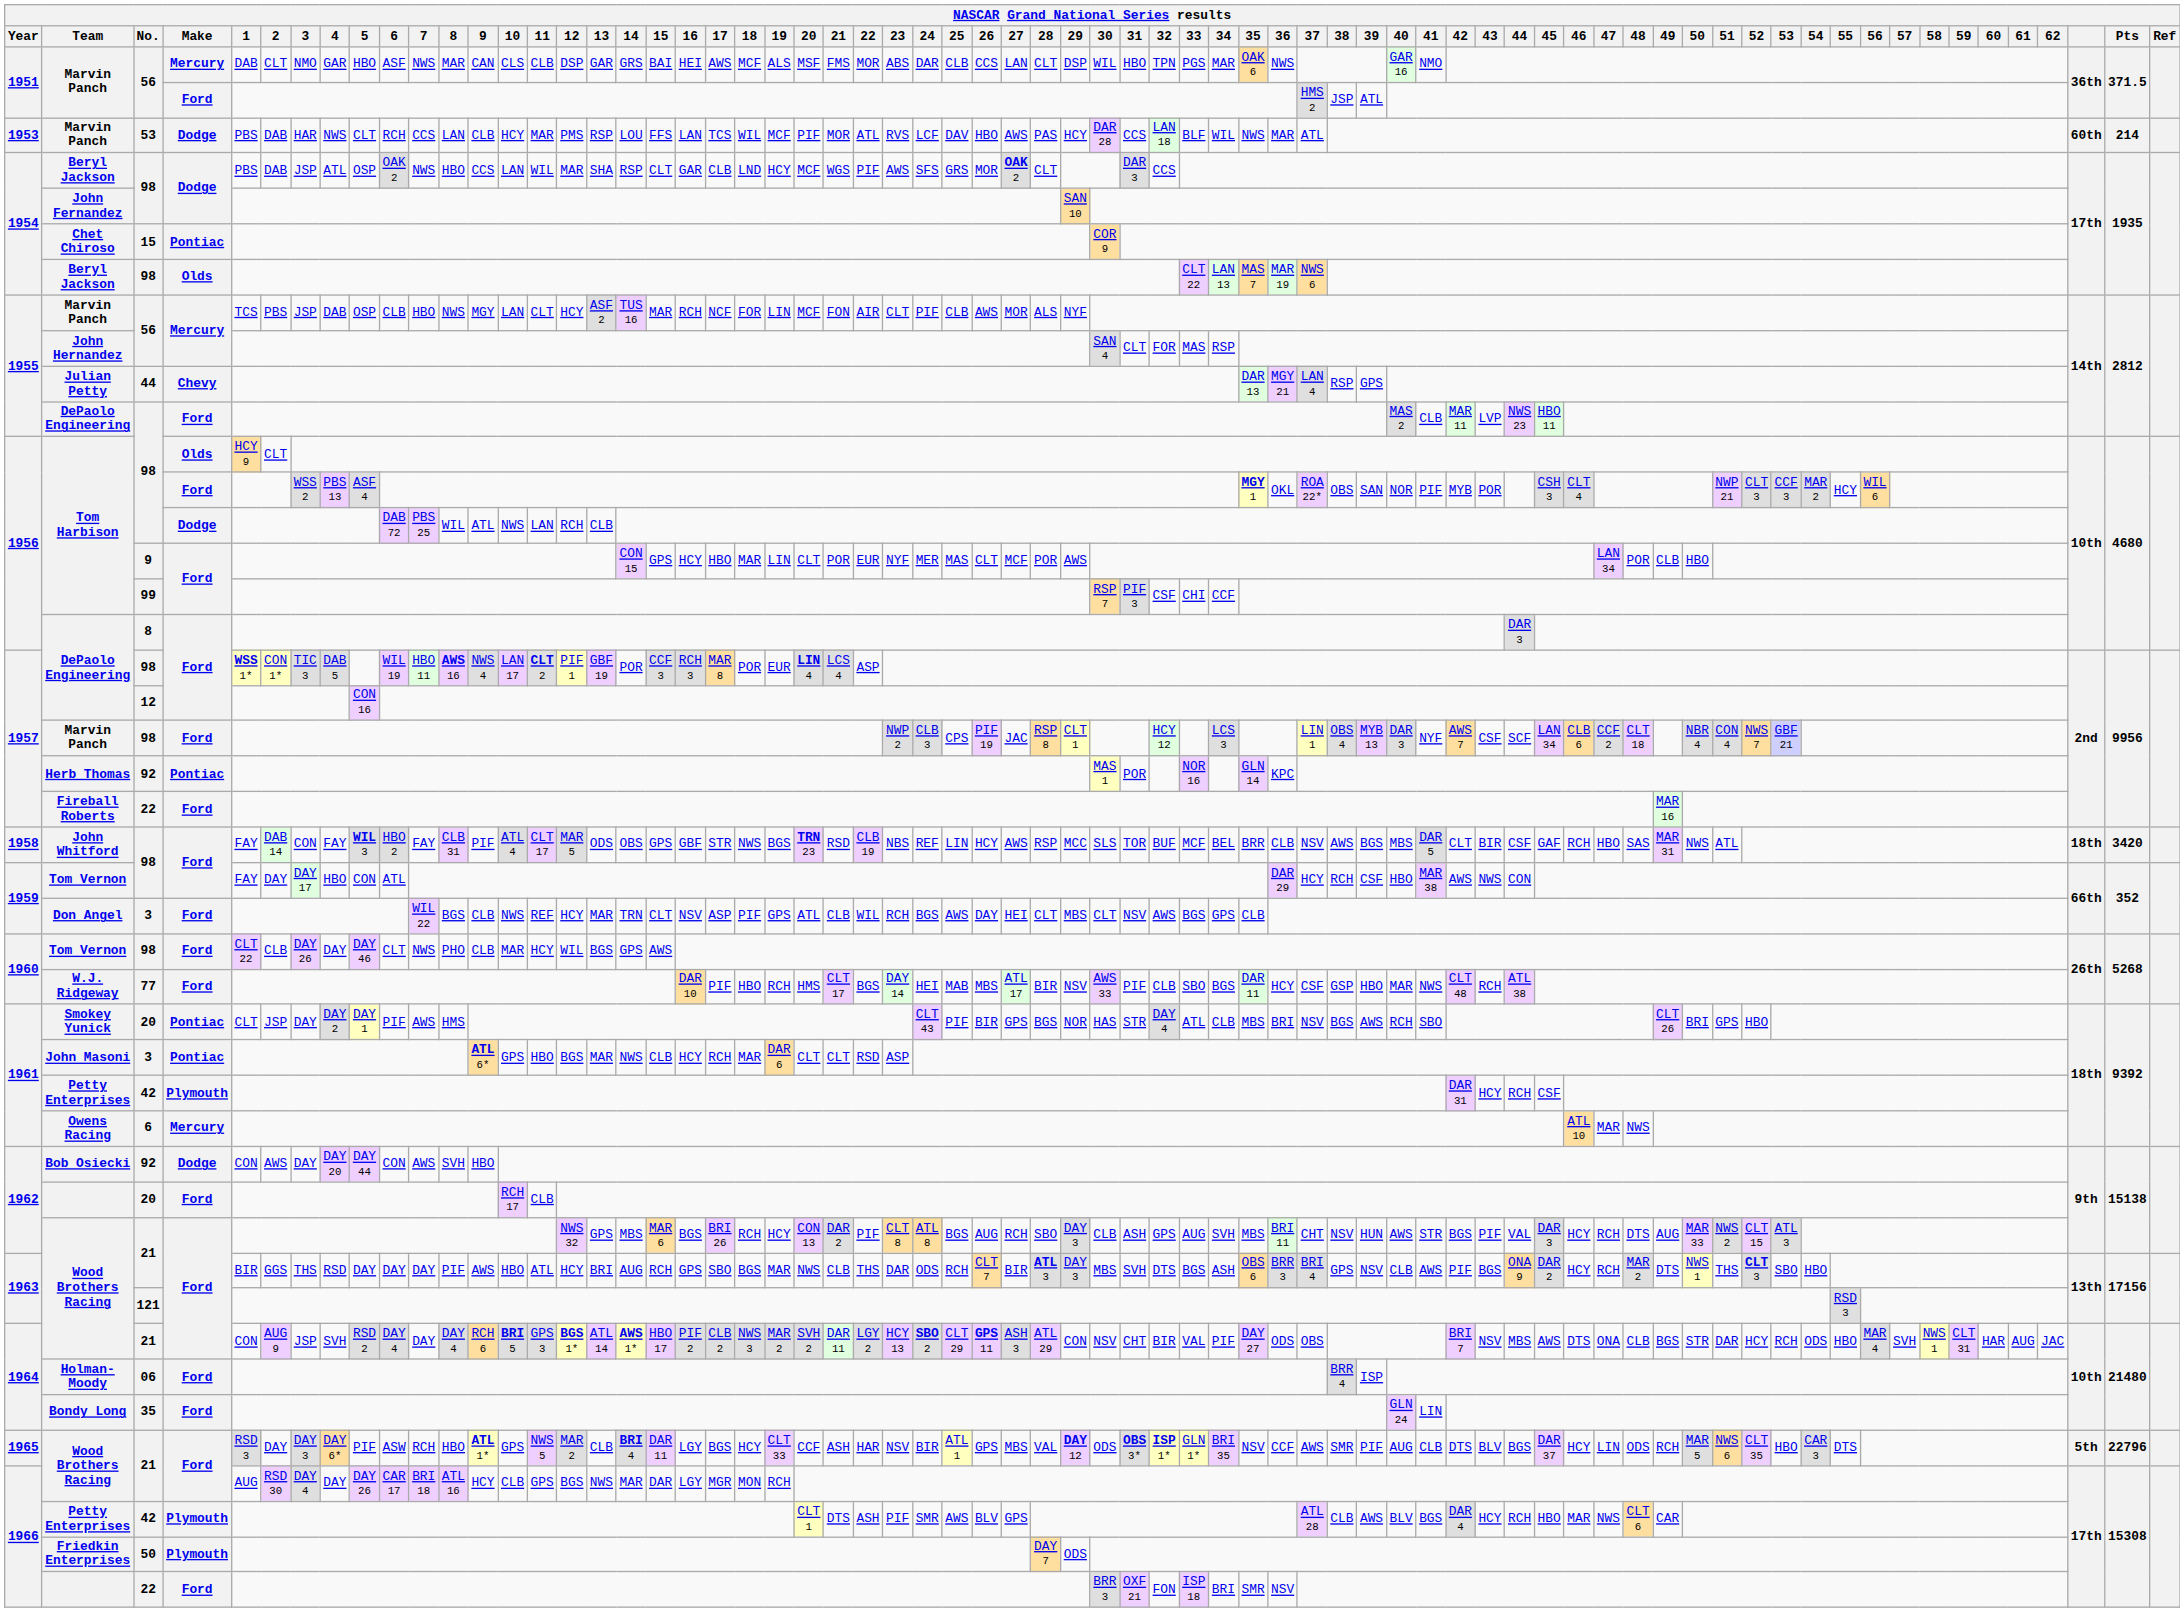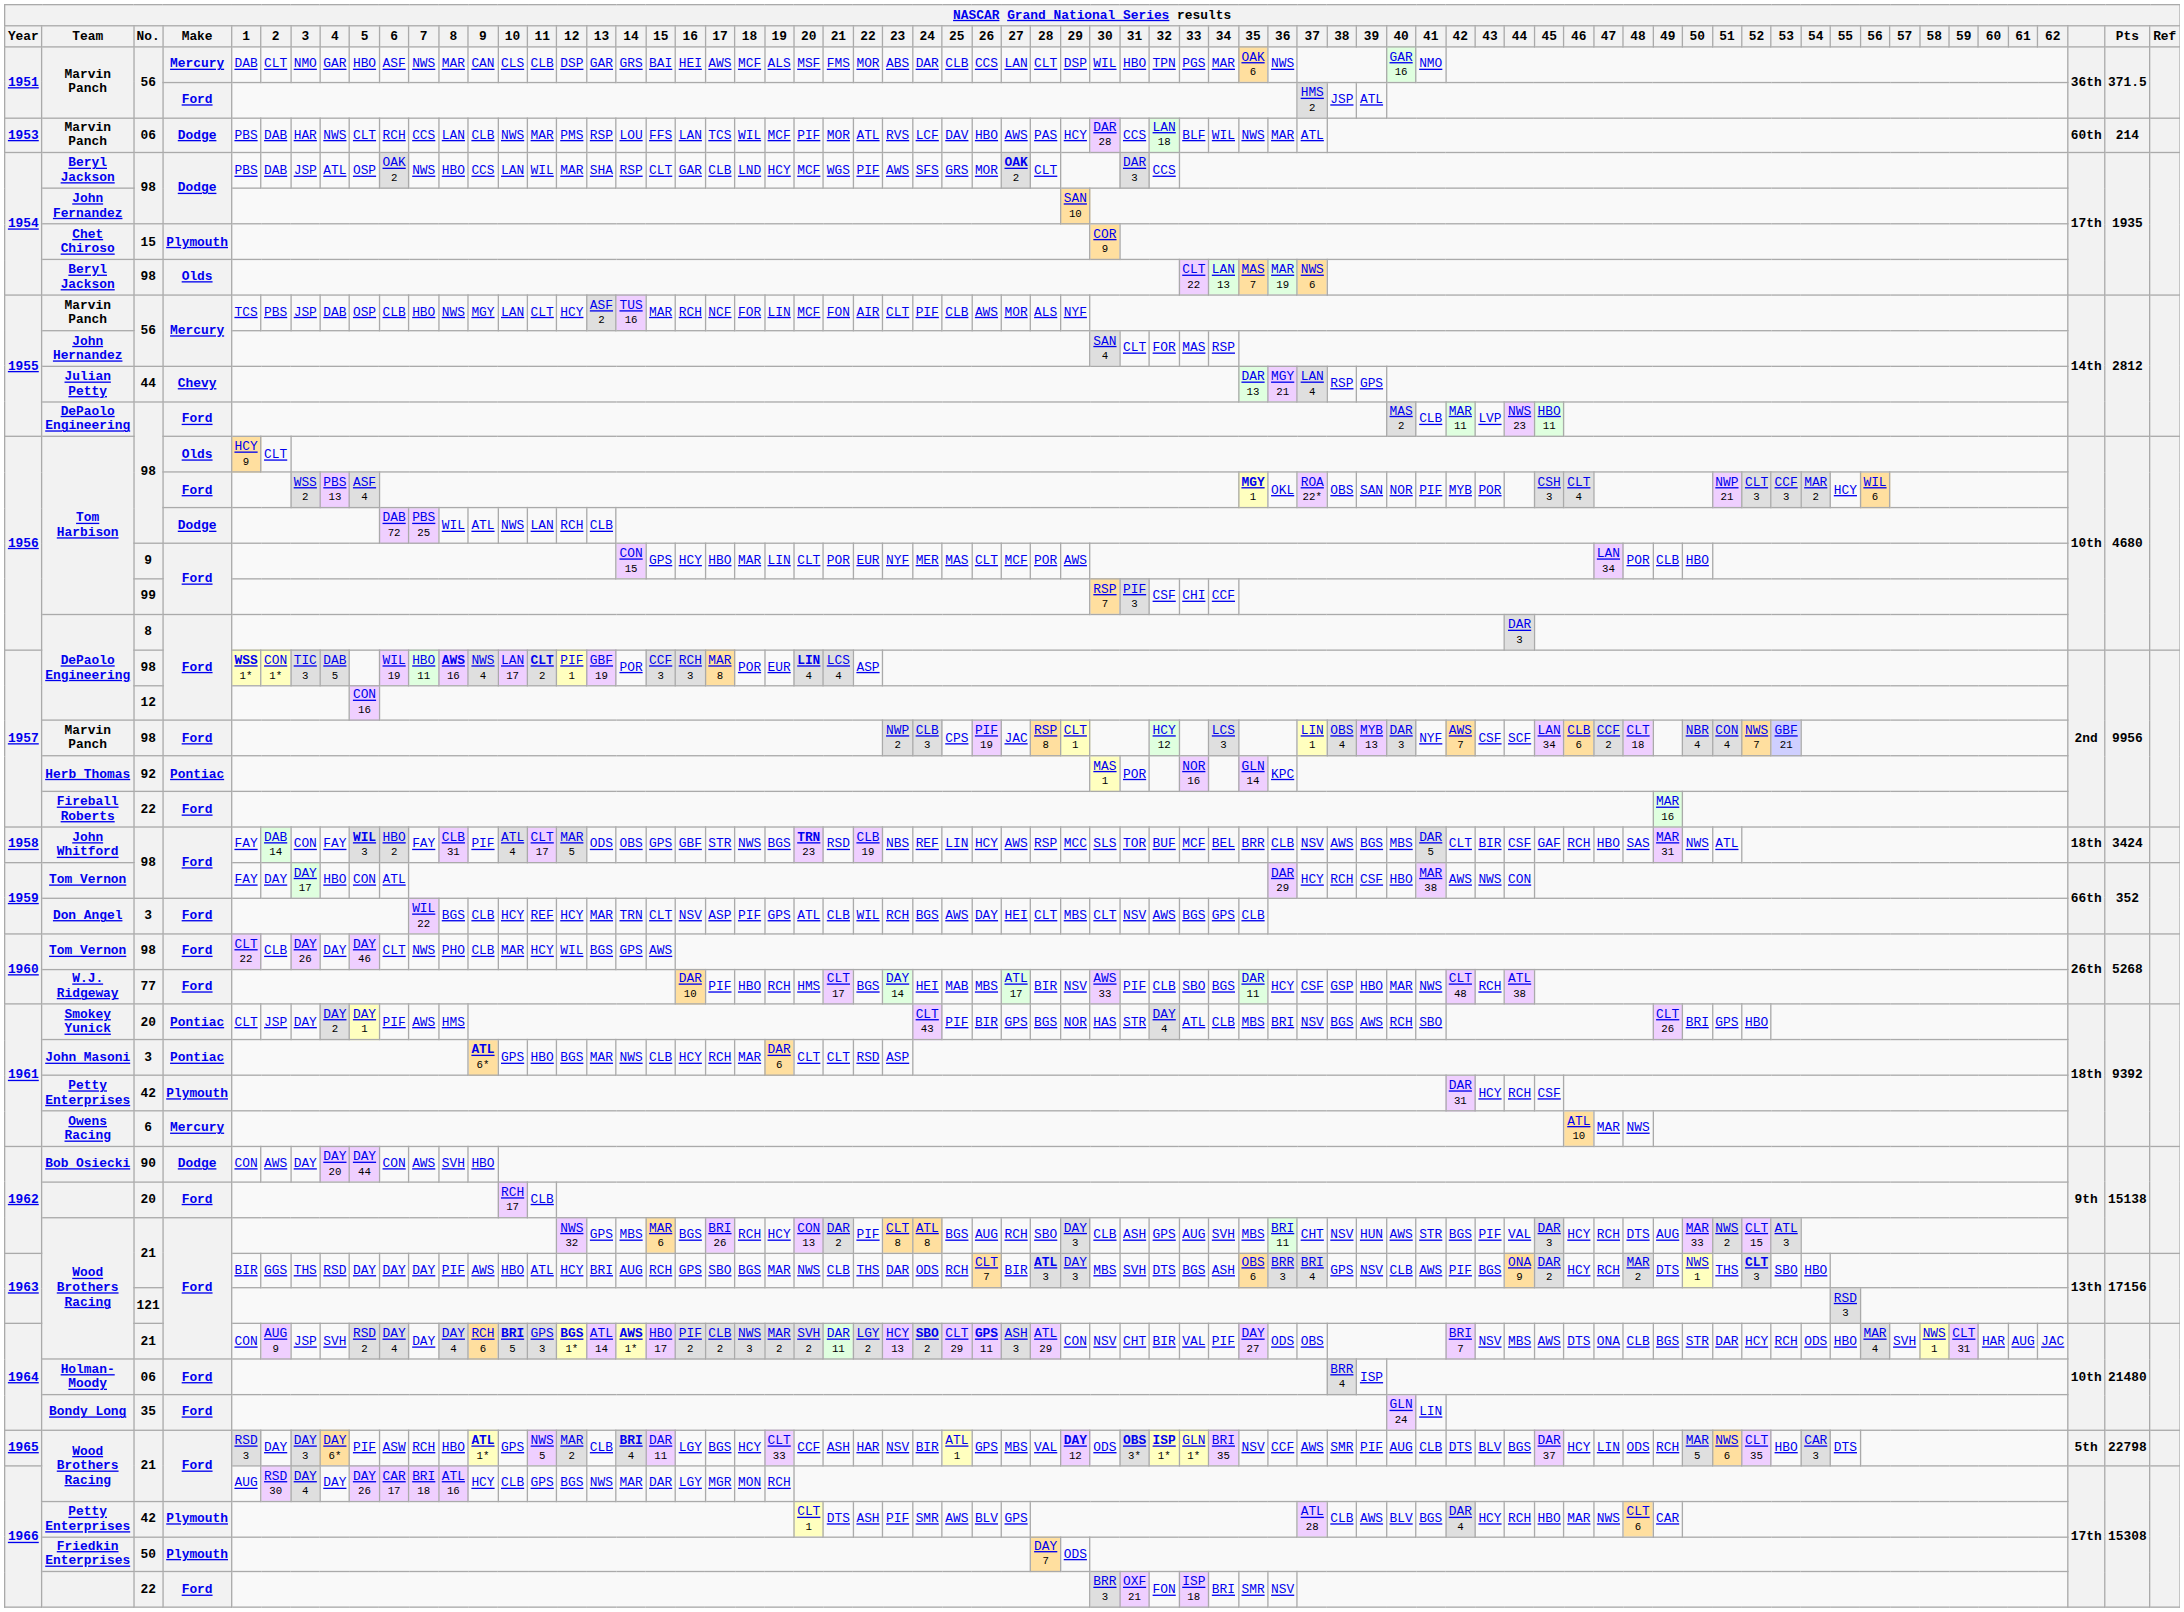1953 / Marvin Panch | No.: 53 -> 06
1953 / Marvin Panch | 10: HCY -> NWS
Chet Chiroso | Make: Pontiac -> Plymouth
John Whitford | Pts: 3420 -> 3424
Don Angel | 10: NWS -> HCY
Bob Osiecki | No.: 92 -> 90
1965 / Wood Brothers Racing | Pts: 22796 -> 22798
